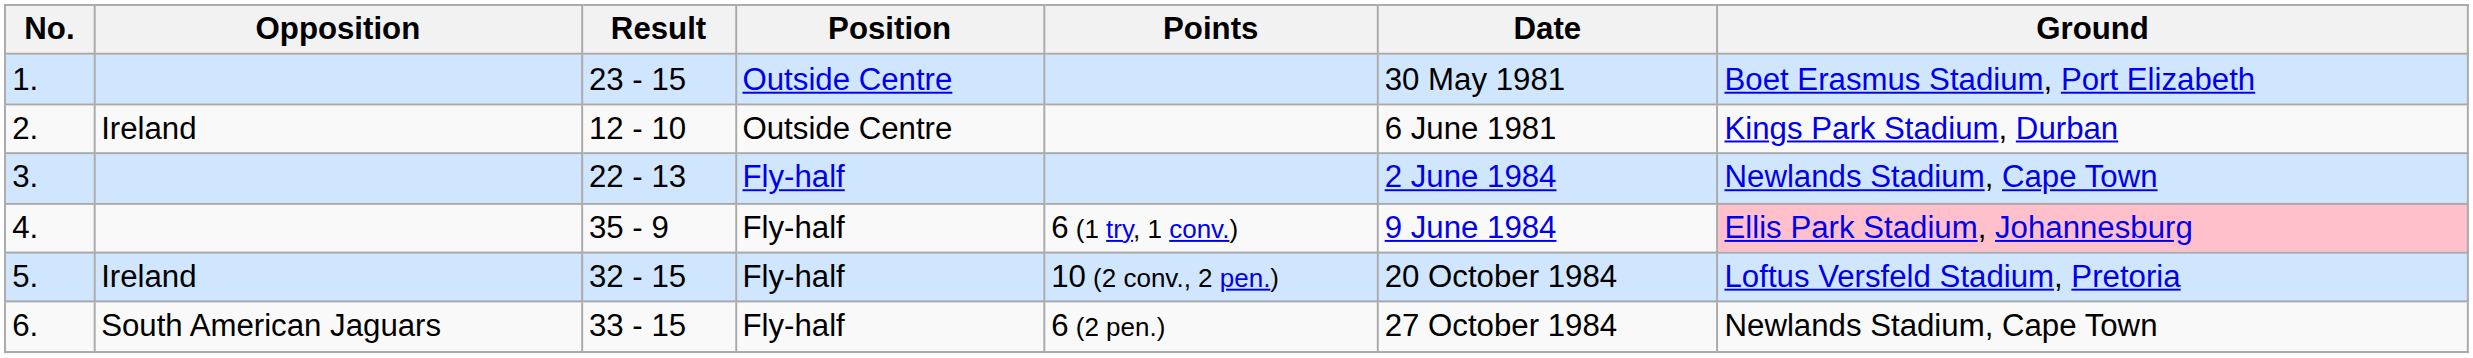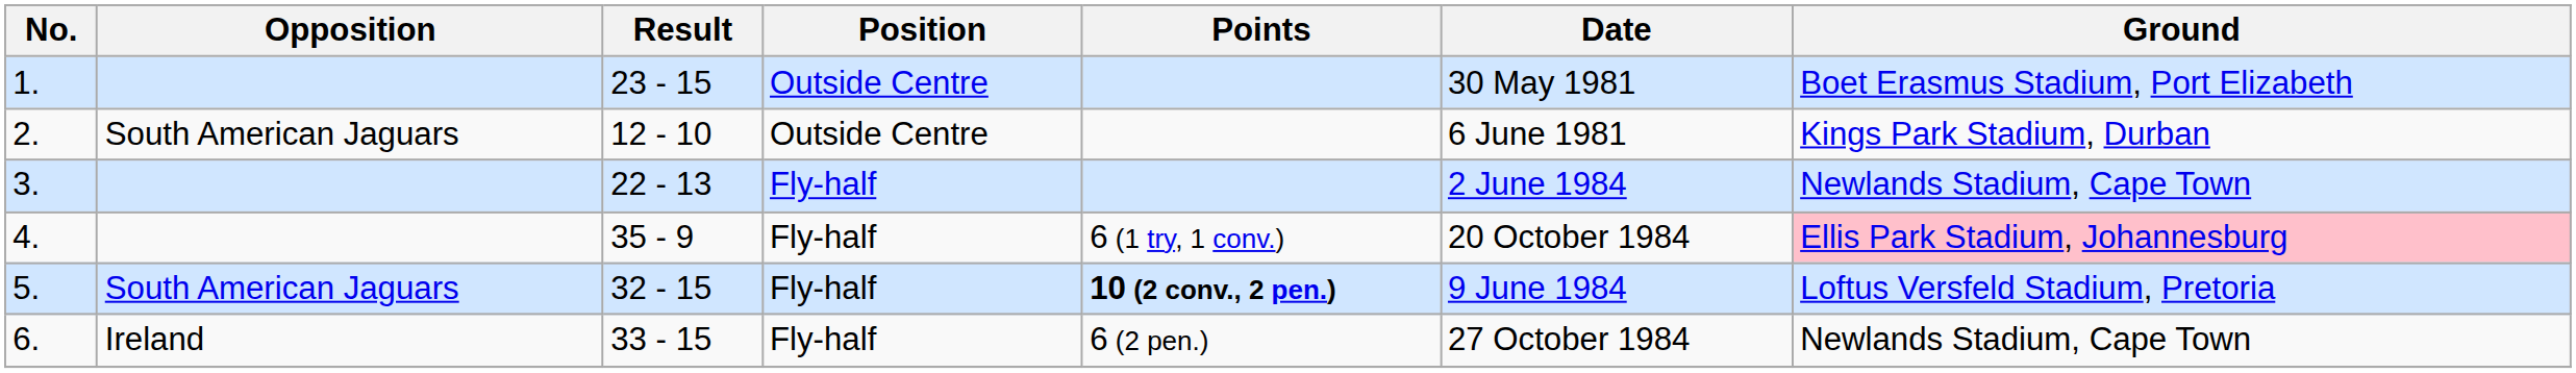2. | Opposition: Ireland -> South American Jaguars
4. | Date: 9 June 1984 -> 20 October 1984
5. | Opposition: Ireland -> South American Jaguars
5. | Points: normal -> bold
5. | Date: 20 October 1984 -> 9 June 1984
6. | Opposition: South American Jaguars -> Ireland
